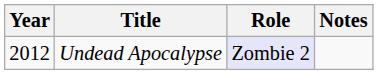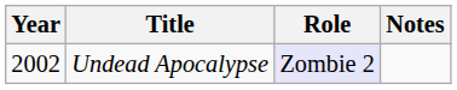Undead Apocalypse | Year: 2012 -> 2002
